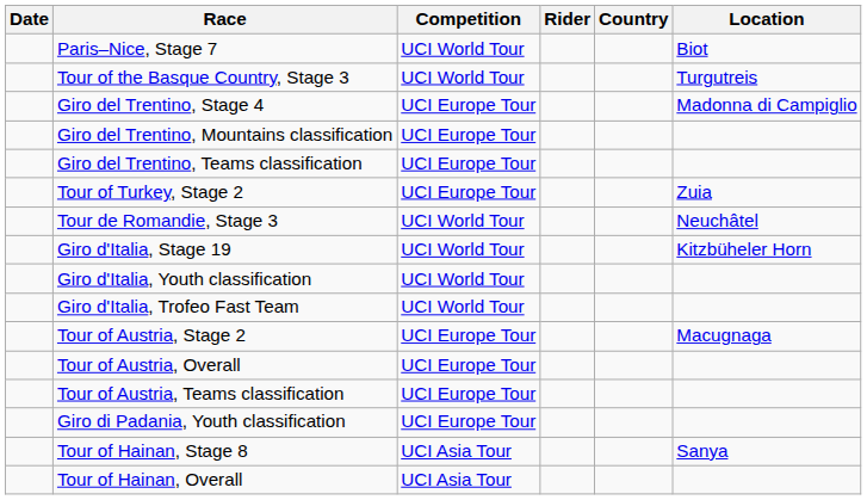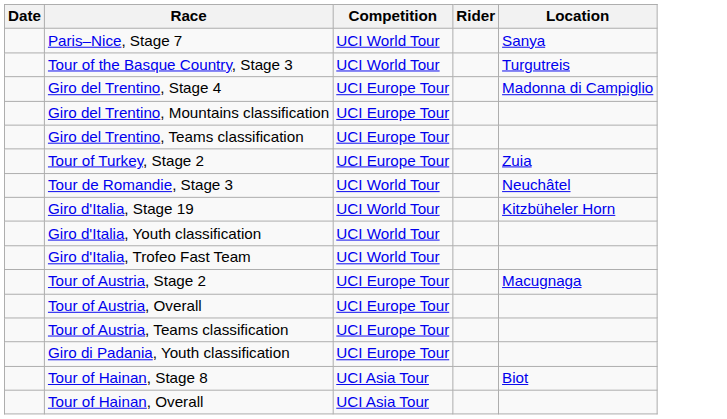- column: Country
Paris–Nice, Stage 7 | Location: Biot -> Sanya
Tour of Hainan, Stage 8 | Location: Sanya -> Biot
